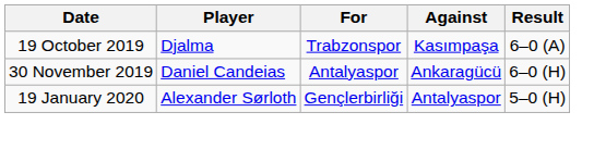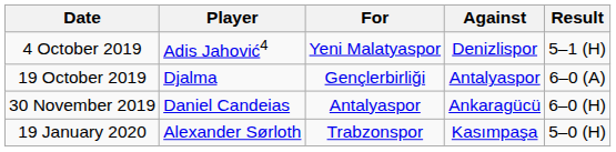+ row: 4 October 2019 | Adis Jahović4 | Yeni Malatyaspor | Denizlispor | 5–1 (H)
19 October 2019 | For: Trabzonspor -> Gençlerbirliği
19 October 2019 | Against: Kasımpaşa -> Antalyaspor
19 January 2020 | For: Gençlerbirliği -> Trabzonspor
19 January 2020 | Against: Antalyaspor -> Kasımpaşa
